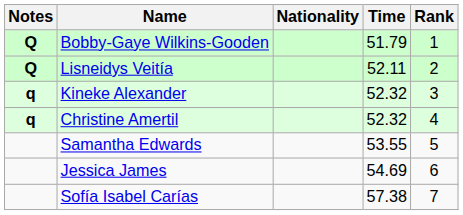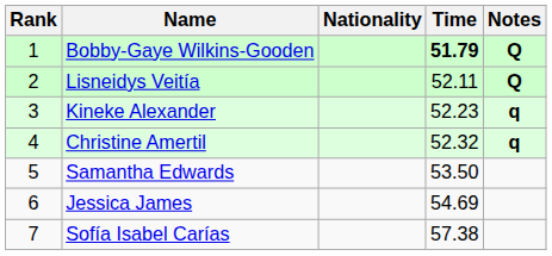columns swapped: Rank <-> Notes
Bobby-Gaye Wilkins-Gooden | Time: normal -> bold
Kineke Alexander | Time: 52.32 -> 52.23
Samantha Edwards | Time: 53.55 -> 53.50
